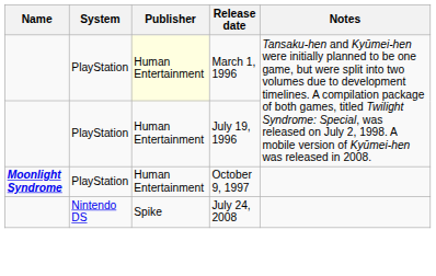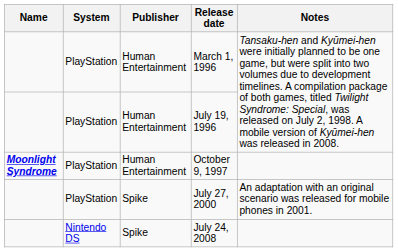March 1, 1996 | Publisher: lightyellow background -> no background
+ row: PlayStation | Spike | July 27, 2000 | An adaptation with an original scenario was released for mobile phones in 2001.
